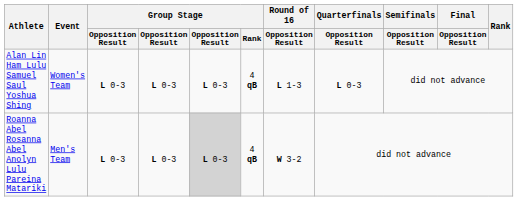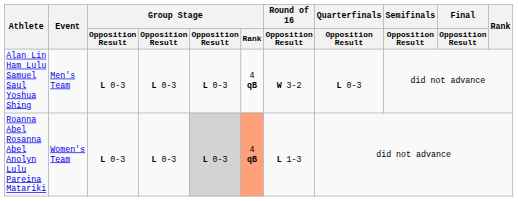Alan Lin Ham Lulu Samuel Saul Yoshua Shing | Event: Women's Team -> Men's Team
Alan Lin Ham Lulu Samuel Saul Yoshua Shing | Round of 16 / Opposition Result: L 1-3 -> W 3-2
Roanna Abel Rosanna Abel Anolyn Lulu Pareina Matariki | Event: Men's Team -> Women's Team
Roanna Abel Rosanna Abel Anolyn Lulu Pareina Matariki | Group Stage / Rank: no background -> lightsalmon background
Roanna Abel Rosanna Abel Anolyn Lulu Pareina Matariki | Round of 16 / Opposition Result: W 3-2 -> L 1-3
